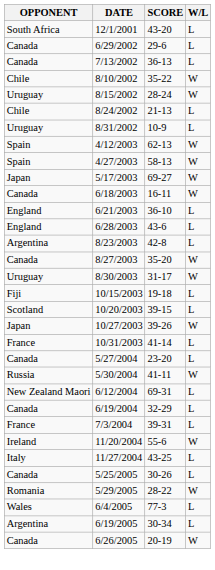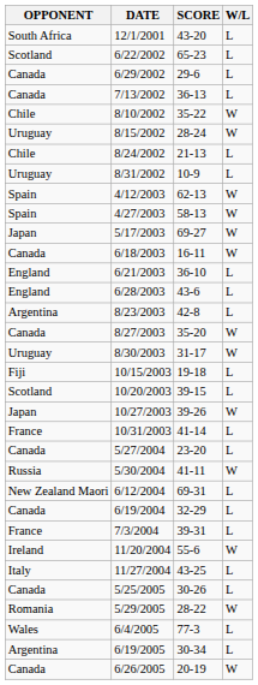+ row: Scotland | 6/22/2002 | 65-23 | L
